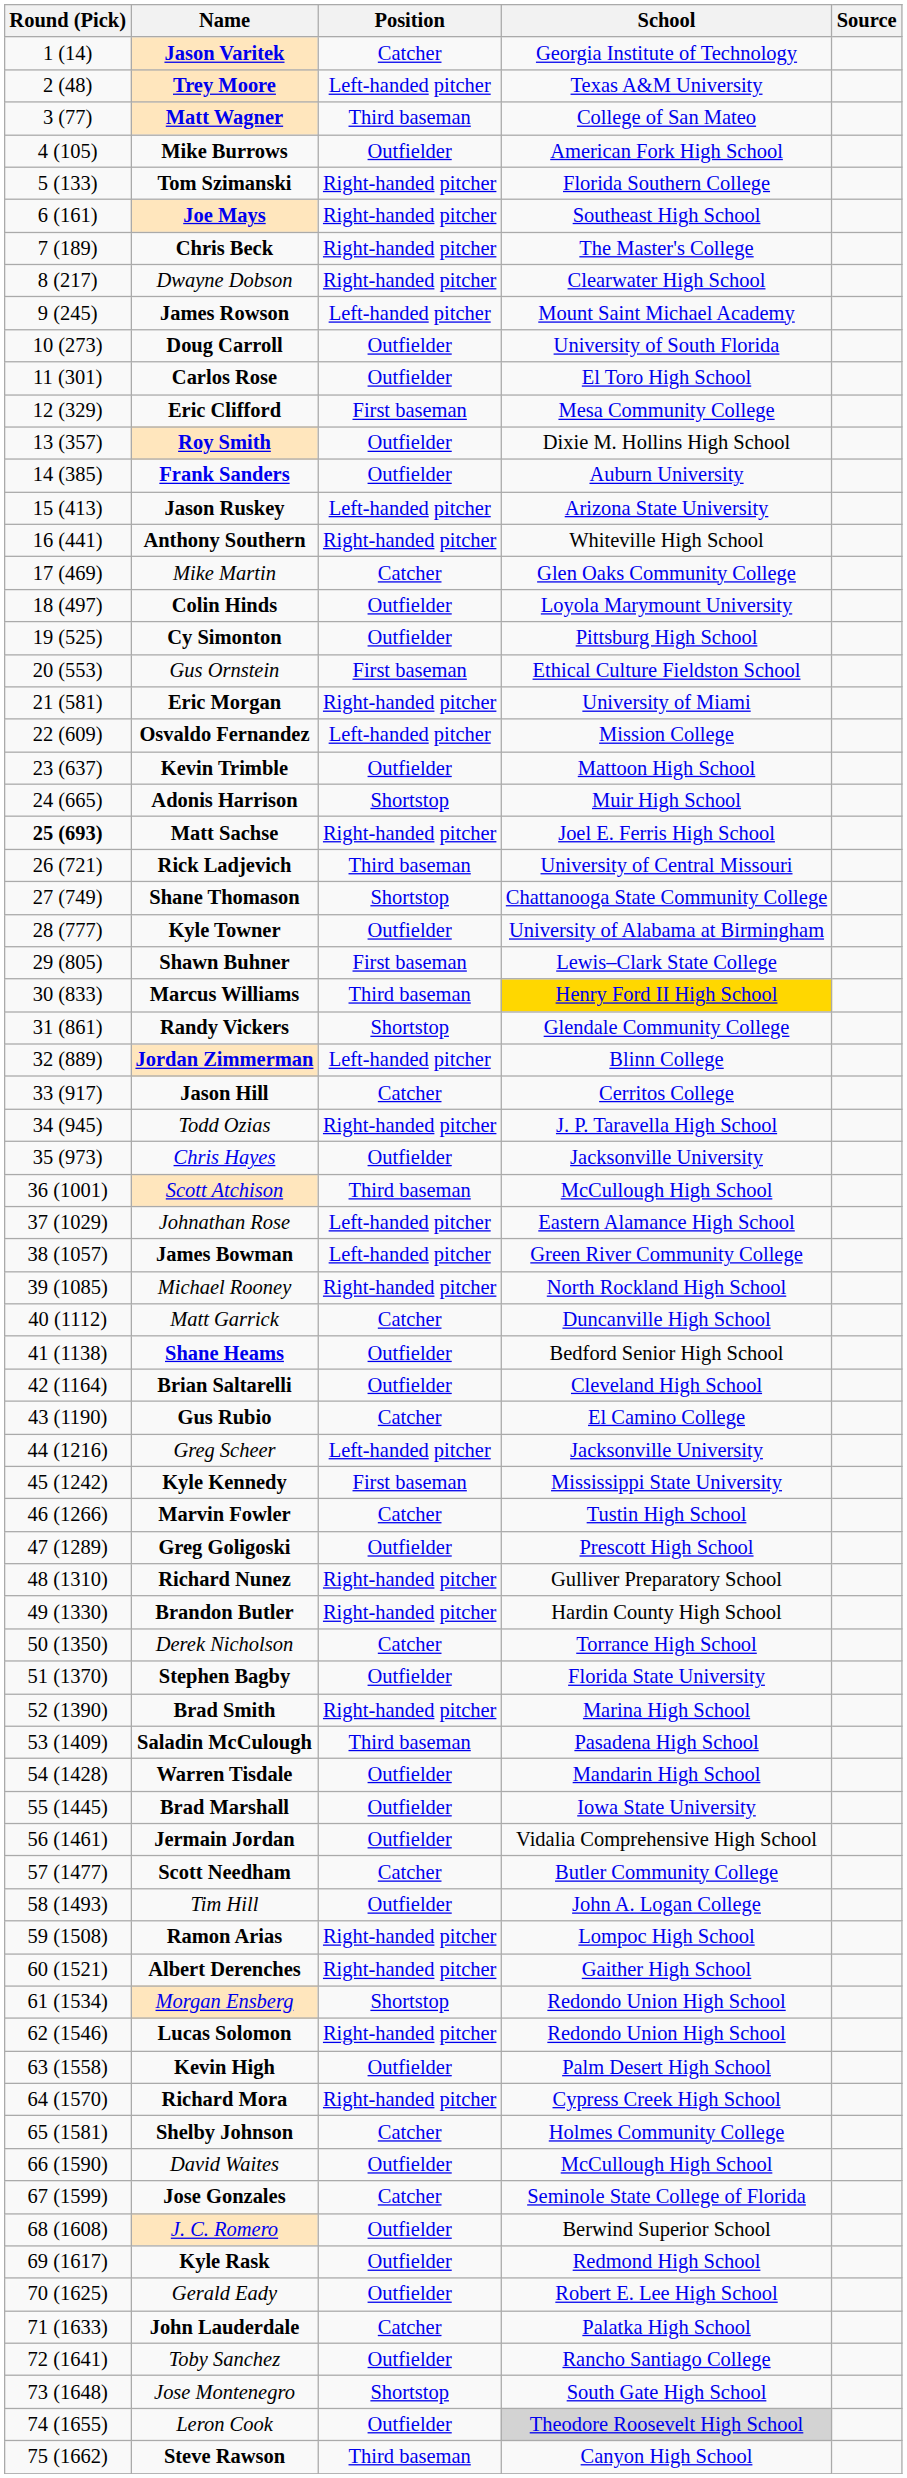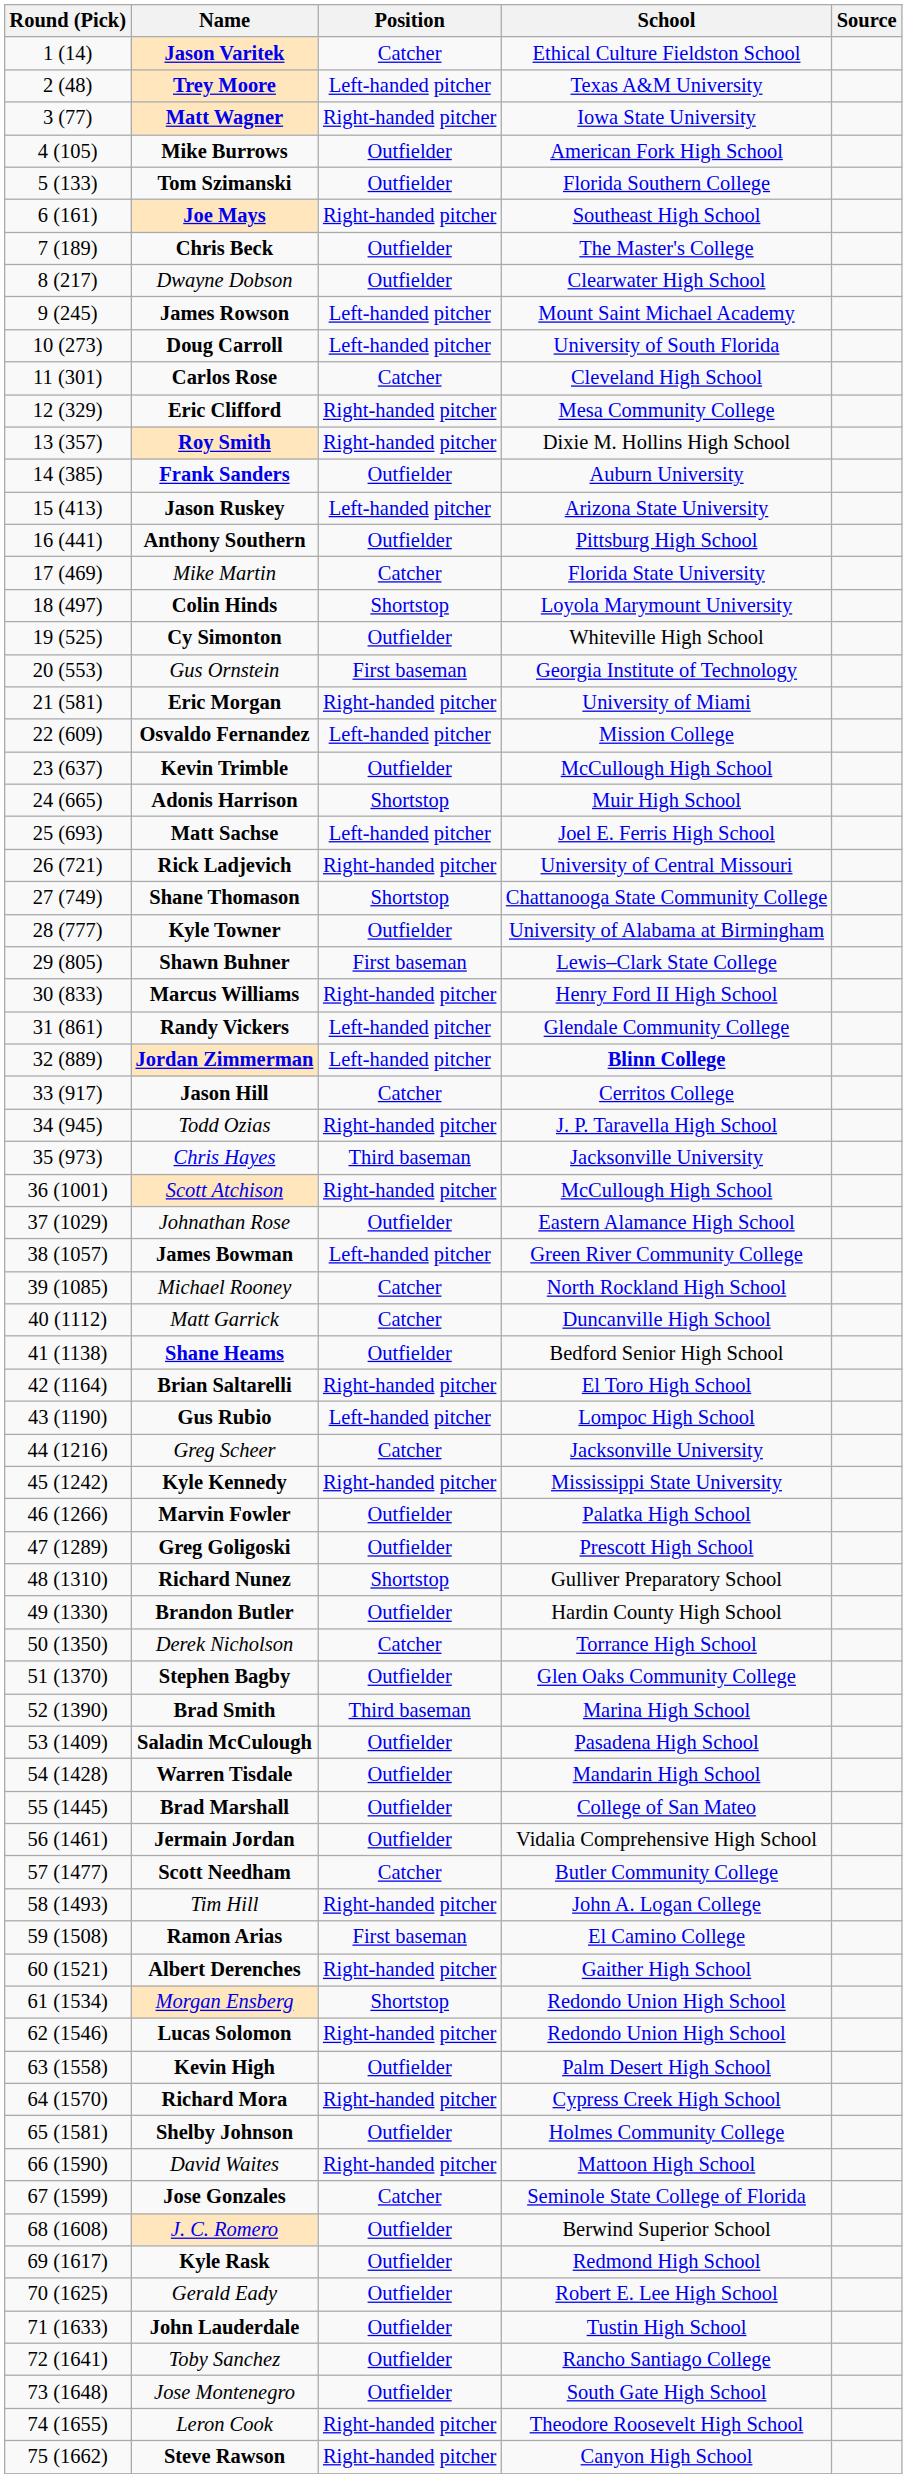Jason Varitek | School: Georgia Institute of Technology -> Ethical Culture Fieldston School
Matt Wagner | Position: Third baseman -> Right-handed pitcher
Matt Wagner | School: College of San Mateo -> Iowa State University
Tom Szimanski | Position: Right-handed pitcher -> Outfielder
Chris Beck | Position: Right-handed pitcher -> Outfielder
Dwayne Dobson | Position: Right-handed pitcher -> Outfielder
Doug Carroll | Position: Outfielder -> Left-handed pitcher
Carlos Rose | Position: Outfielder -> Catcher
Carlos Rose | School: El Toro High School -> Cleveland High School
Eric Clifford | Position: First baseman -> Right-handed pitcher
Roy Smith | Position: Outfielder -> Right-handed pitcher
Anthony Southern | Position: Right-handed pitcher -> Outfielder
Anthony Southern | School: Whiteville High School -> Pittsburg High School
Mike Martin | School: Glen Oaks Community College -> Florida State University
Colin Hinds | Position: Outfielder -> Shortstop
Cy Simonton | School: Pittsburg High School -> Whiteville High School
Gus Ornstein | School: Ethical Culture Fieldston School -> Georgia Institute of Technology
Kevin Trimble | School: Mattoon High School -> McCullough High School
Matt Sachse | Round (Pick): bold -> normal
Matt Sachse | Position: Right-handed pitcher -> Left-handed pitcher
Rick Ladjevich | Position: Third baseman -> Right-handed pitcher
Marcus Williams | Position: Third baseman -> Right-handed pitcher
Marcus Williams | School: gold background -> no background
Randy Vickers | Position: Shortstop -> Left-handed pitcher
Jordan Zimmerman | School: normal -> bold
Chris Hayes | Position: Outfielder -> Third baseman
Scott Atchison | Position: Third baseman -> Right-handed pitcher
Johnathan Rose | Position: Left-handed pitcher -> Outfielder
Michael Rooney | Position: Right-handed pitcher -> Catcher
Brian Saltarelli | Position: Outfielder -> Right-handed pitcher
Brian Saltarelli | School: Cleveland High School -> El Toro High School
Gus Rubio | Position: Catcher -> Left-handed pitcher
Gus Rubio | School: El Camino College -> Lompoc High School
Greg Scheer | Position: Left-handed pitcher -> Catcher
Kyle Kennedy | Position: First baseman -> Right-handed pitcher
Marvin Fowler | Position: Catcher -> Outfielder
Marvin Fowler | School: Tustin High School -> Palatka High School
Richard Nunez | Position: Right-handed pitcher -> Shortstop
Brandon Butler | Position: Right-handed pitcher -> Outfielder
Stephen Bagby | School: Florida State University -> Glen Oaks Community College
Brad Smith | Position: Right-handed pitcher -> Third baseman
Saladin McCulough | Position: Third baseman -> Outfielder
Brad Marshall | School: Iowa State University -> College of San Mateo
Tim Hill | Position: Outfielder -> Right-handed pitcher
Ramon Arias | Position: Right-handed pitcher -> First baseman
Ramon Arias | School: Lompoc High School -> El Camino College
Shelby Johnson | Position: Catcher -> Outfielder
David Waites | Position: Outfielder -> Right-handed pitcher
David Waites | School: McCullough High School -> Mattoon High School
John Lauderdale | Position: Catcher -> Outfielder
John Lauderdale | School: Palatka High School -> Tustin High School
Jose Montenegro | Position: Shortstop -> Outfielder
Leron Cook | Position: Outfielder -> Right-handed pitcher
Leron Cook | School: lightgrey background -> no background
Steve Rawson | Position: Third baseman -> Right-handed pitcher
